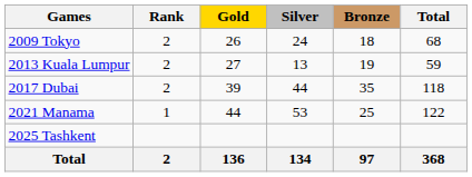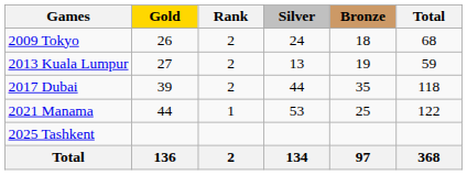columns swapped: Rank <-> Gold
